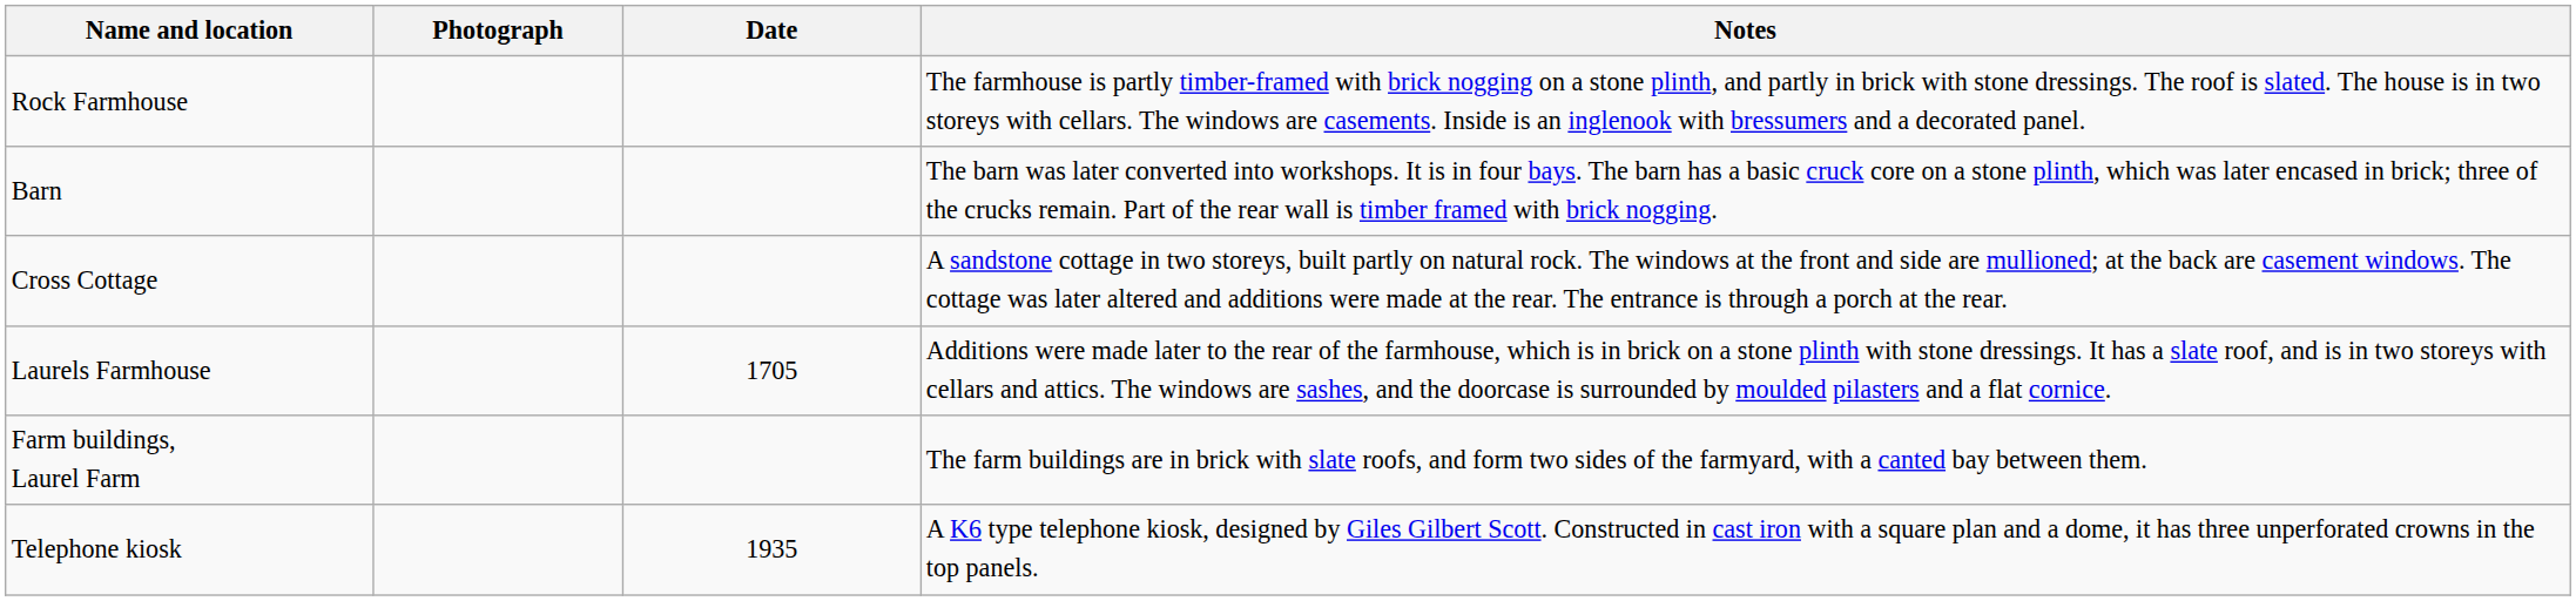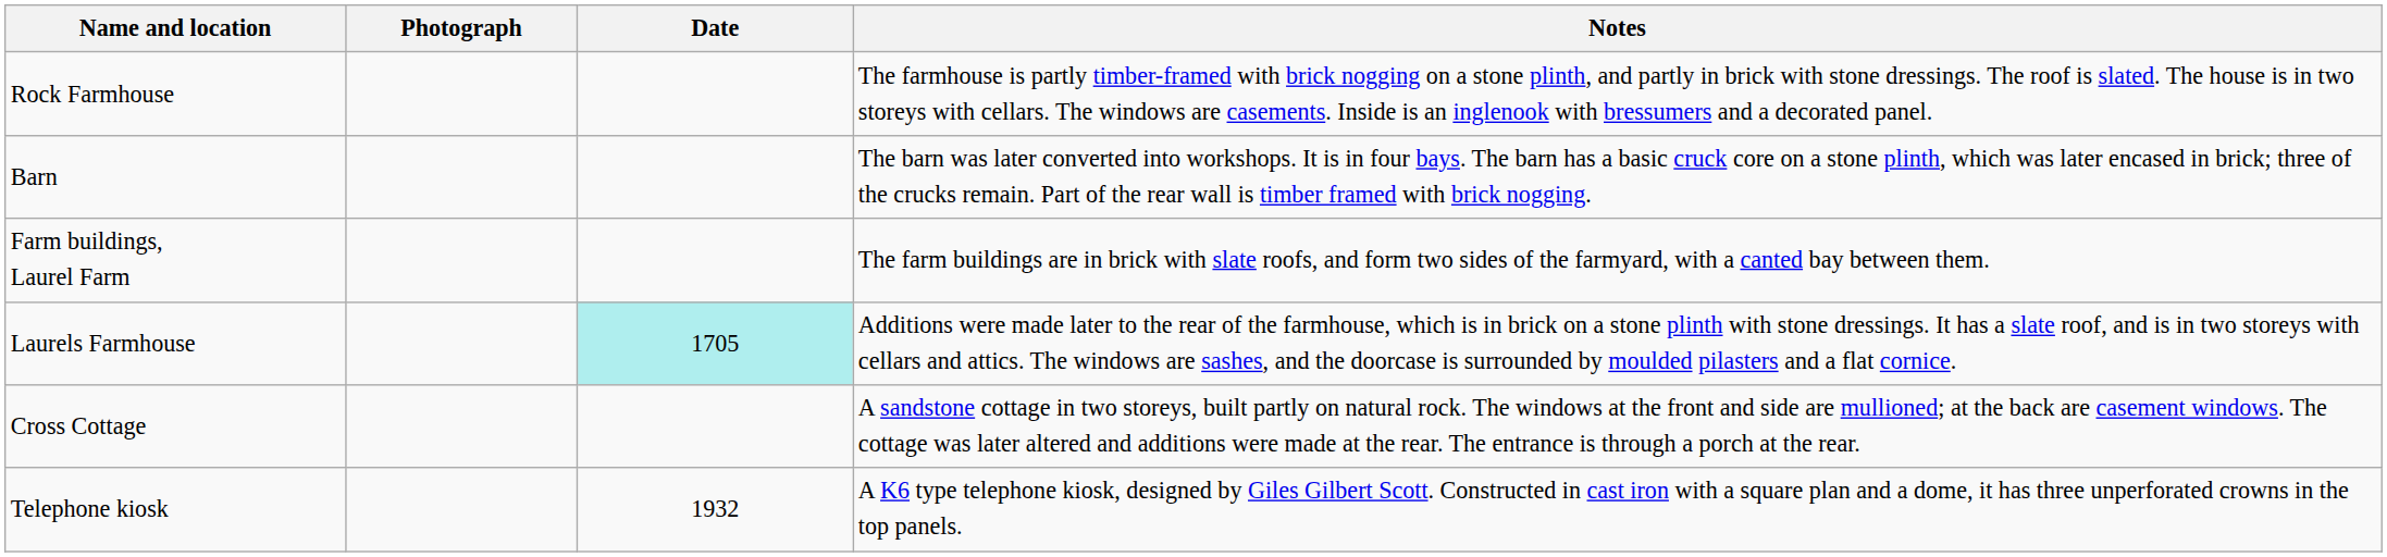rows swapped: Cross Cottage <-> Farm buildings, Laurel Farm
Laurels Farmhouse | Date: no background -> paleturquoise background
Telephone kiosk | Date: 1935 -> 1932
